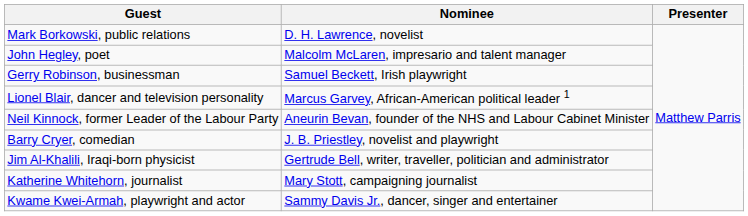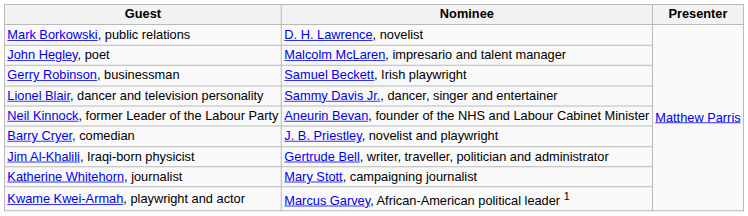Lionel Blair, dancer and television personality | Nominee: Marcus Garvey, African-American political leader 1 -> Sammy Davis Jr., dancer, singer and entertainer
Kwame Kwei-Armah, playwright and actor | Nominee: Sammy Davis Jr., dancer, singer and entertainer -> Marcus Garvey, African-American political leader 1
